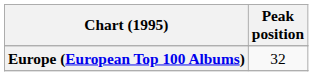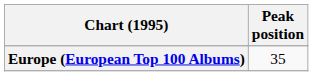Europe (European Top 100 Albums) | Peak position: 32 -> 35
